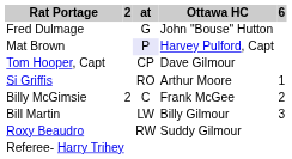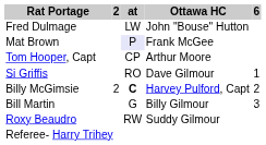Fred Dulmage | at: G -> LW
Mat Brown | Ottawa HC: Harvey Pulford, Capt -> Frank McGee
Tom Hooper, Capt | Ottawa HC: Dave Gilmour -> Arthur Moore
Si Griffis | Ottawa HC: Arthur Moore -> Dave Gilmour
Billy McGimsie | at: normal -> bold
Billy McGimsie | Ottawa HC: Frank McGee -> Harvey Pulford, Capt
Bill Martin | at: LW -> G
